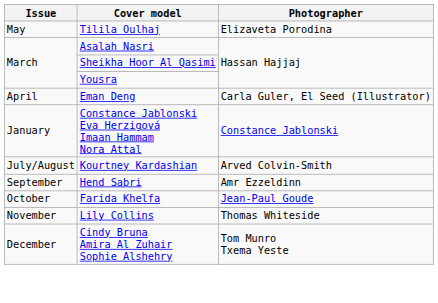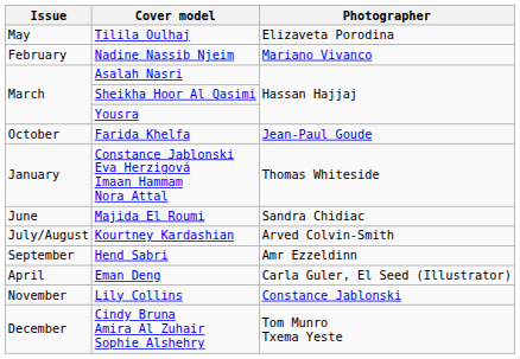+ row: February | Nadine Nassib Njeim | Mariano Vivanco
rows swapped: Eman Deng <-> Farida Khelfa
Constance Jablonski Eva Herzigová Imaan Hammam Nora Attal | Photographer: Constance Jablonski -> Thomas Whiteside
+ row: June | Majida El Roumi | Sandra Chidiac
Lily Collins | Photographer: Thomas Whiteside -> Constance Jablonski
